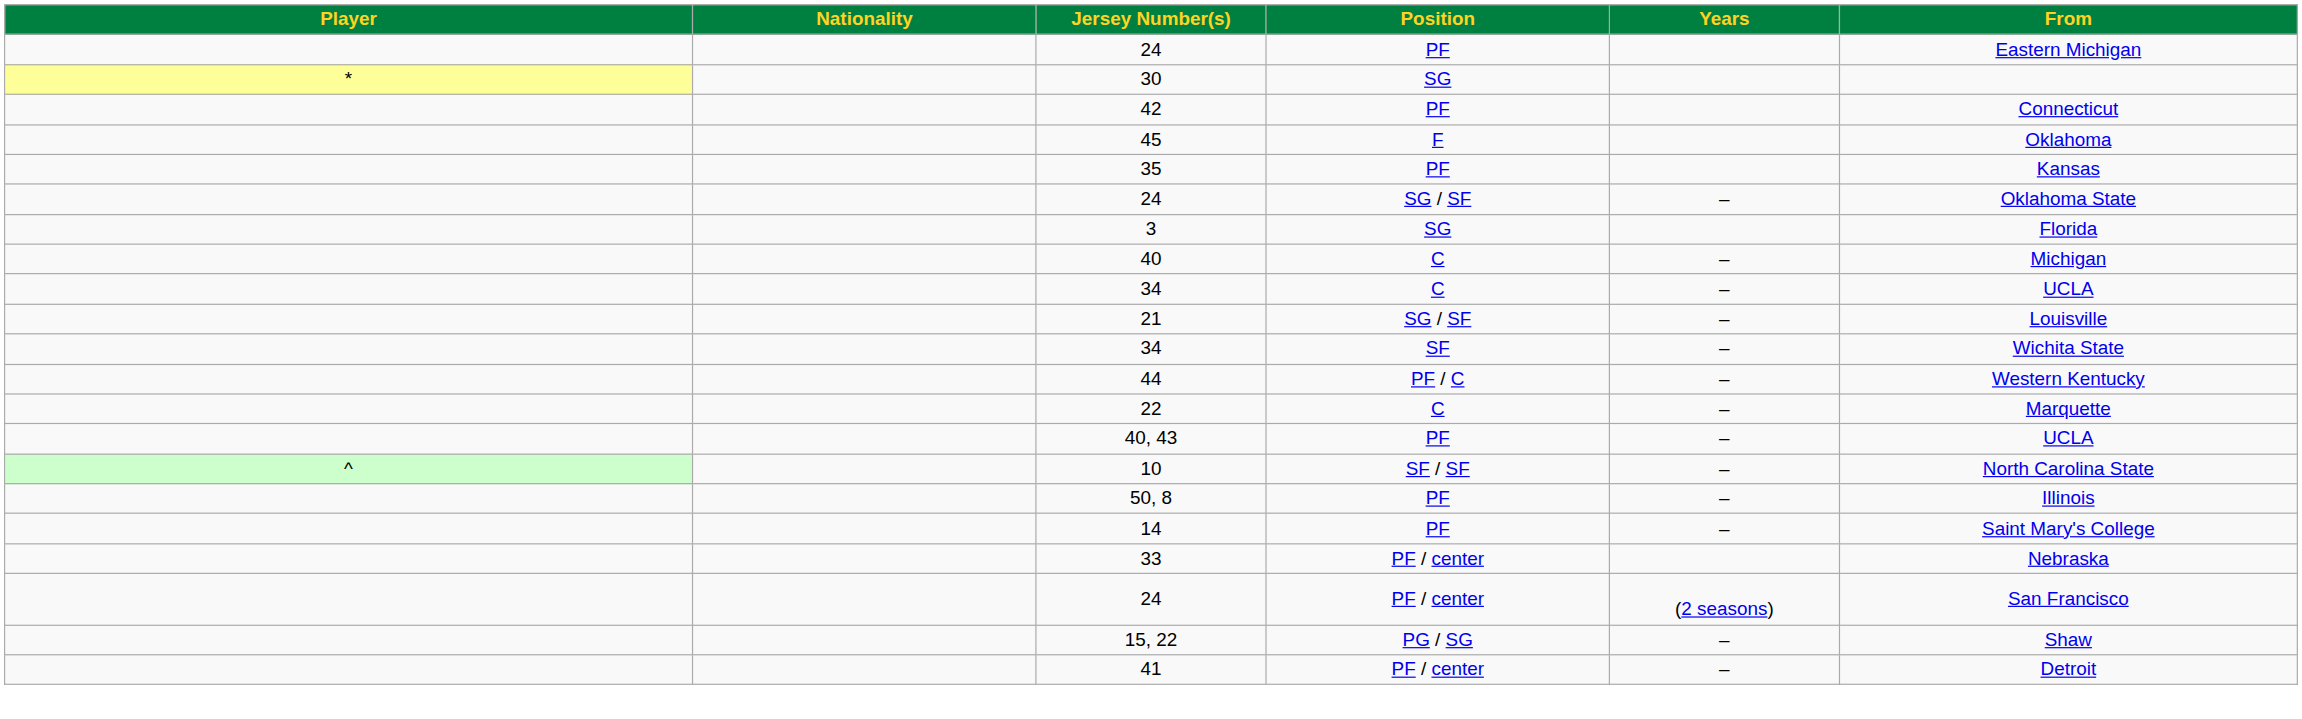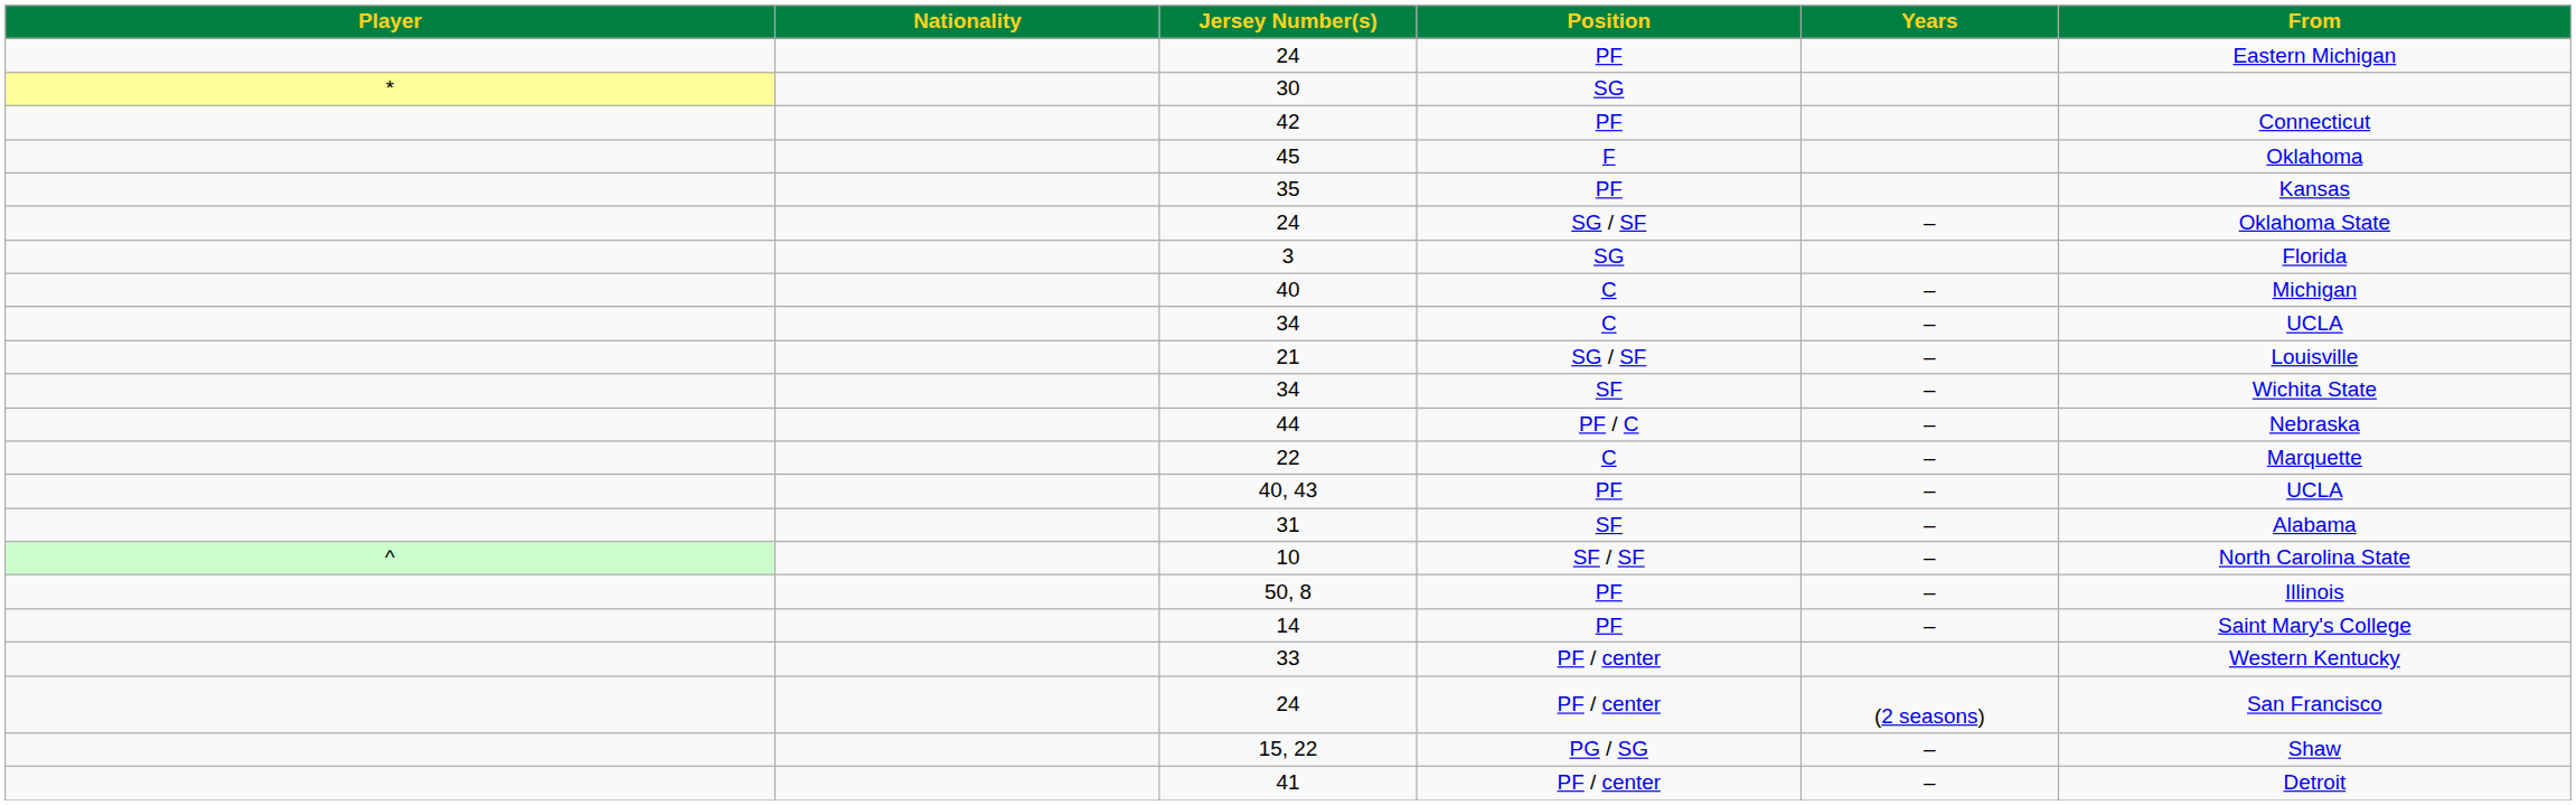44 | From: Western Kentucky -> Nebraska
+ row: 31 | SF | – | Alabama
33 | From: Nebraska -> Western Kentucky
